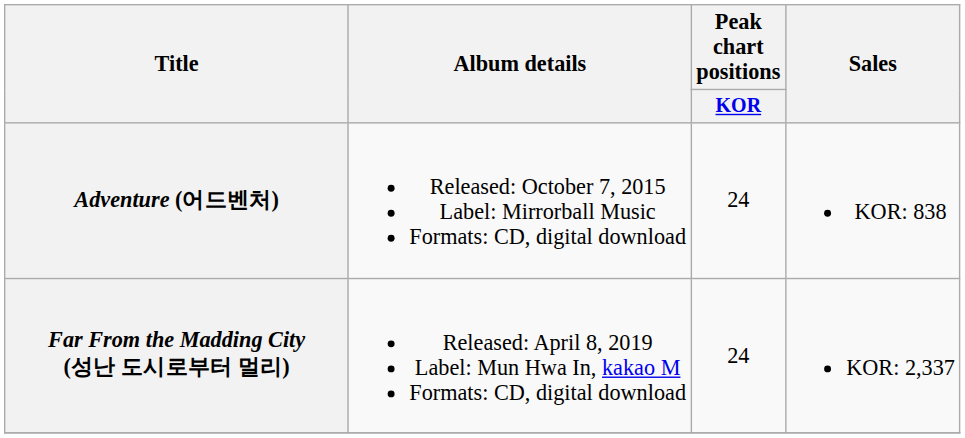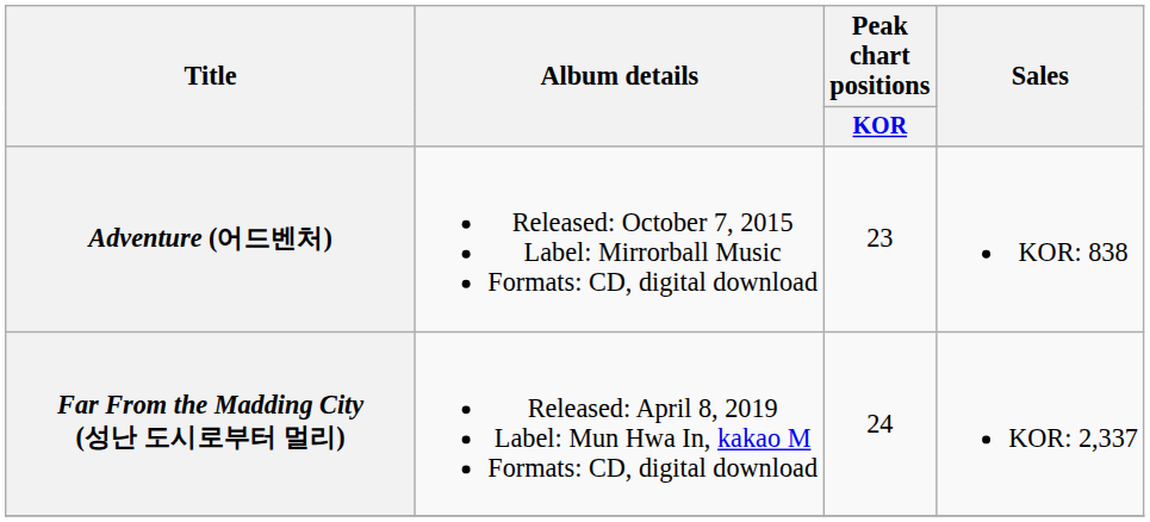Adventure (어드벤처) | Peak chart positions / KOR: 24 -> 23
